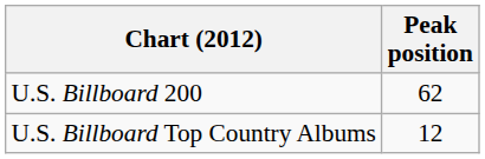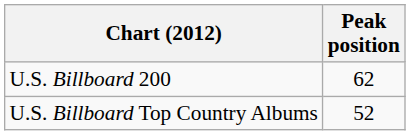U.S. Billboard Top Country Albums | Peak position: 12 -> 52
